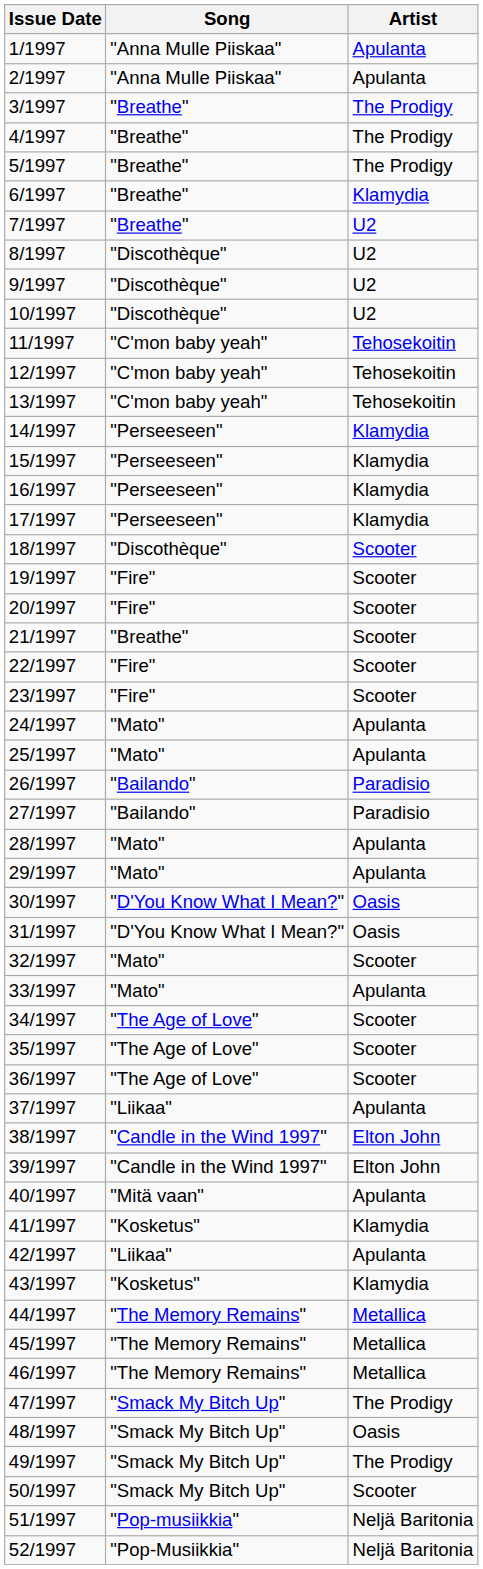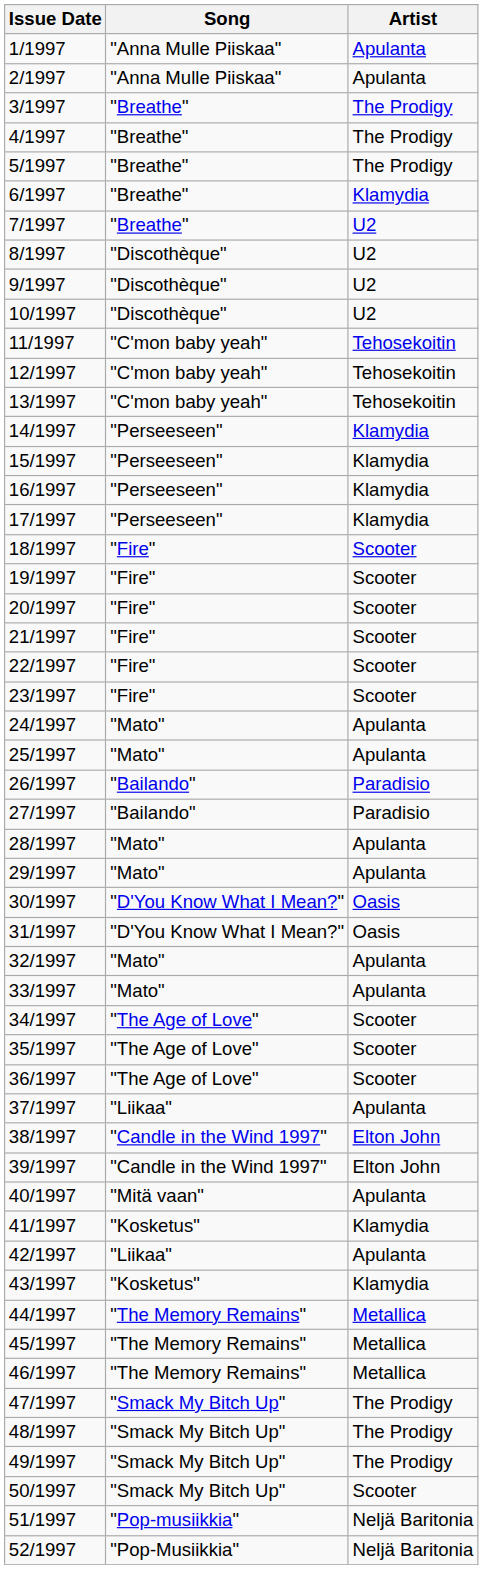18/1997 | Song: "Discothèque" -> "Fire"
21/1997 | Song: "Breathe" -> "Fire"
32/1997 | Artist: Scooter -> Apulanta
48/1997 | Artist: Oasis -> The Prodigy
